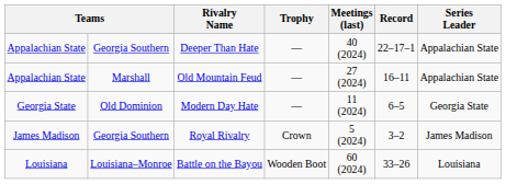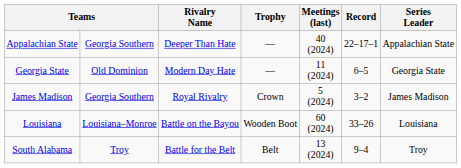- row: Appalachian State | Marshall | Old Mountain Feud | — | 27 (2024) | 16–11 | Appalachian State
+ row: South Alabama | Troy | Battle for the Belt | Belt | 13 (2024) | 9–4 | Troy
